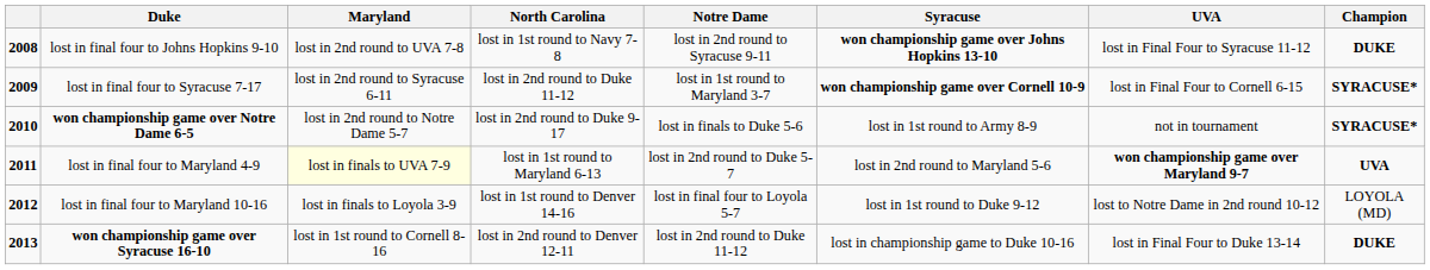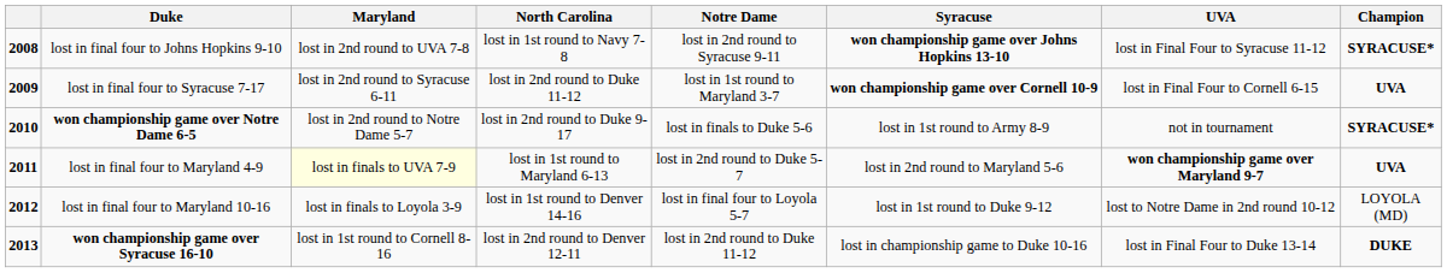lost in final four to Johns Hopkins 9-10 | Champion: DUKE -> SYRACUSE*
lost in final four to Syracuse 7-17 | Champion: SYRACUSE* -> UVA
